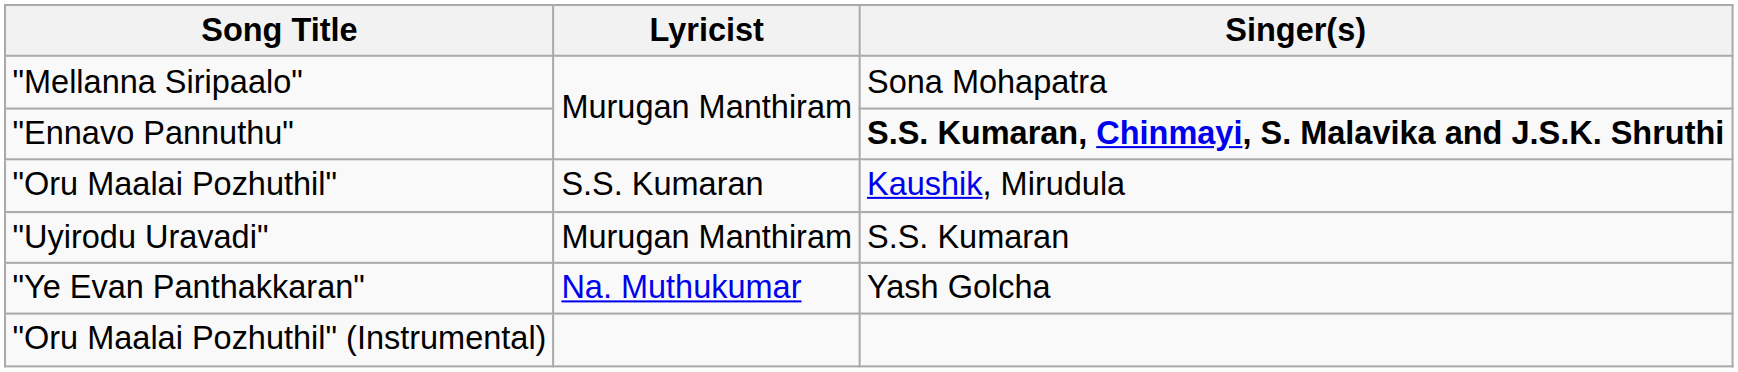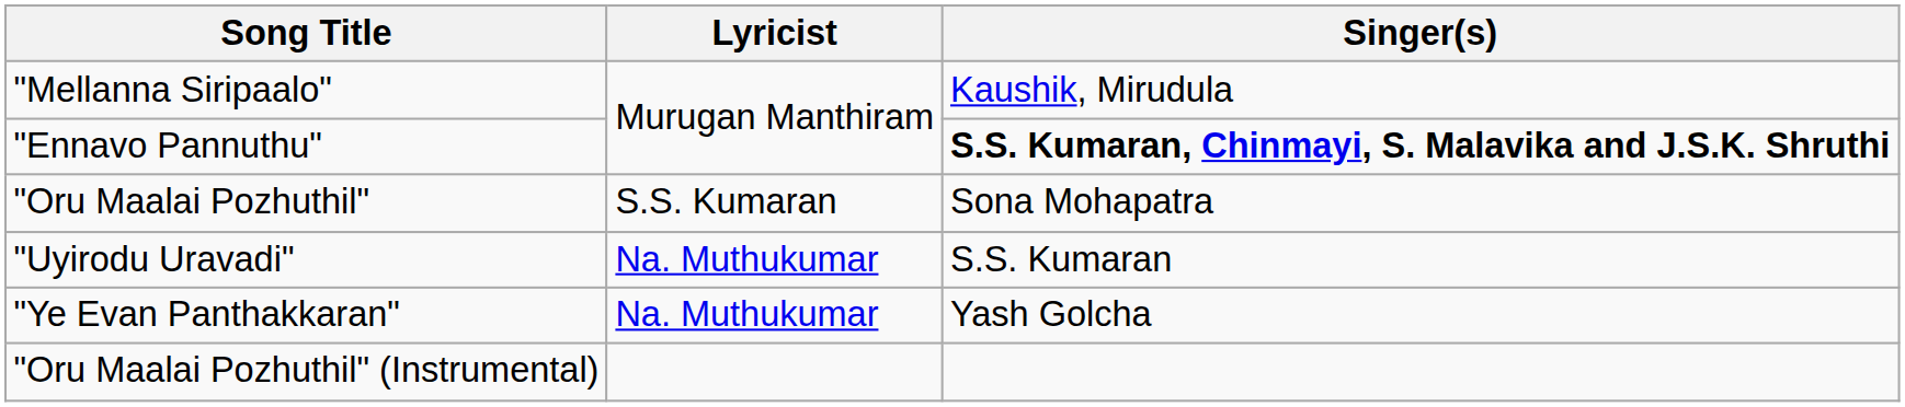"Mellanna Siripaalo" | Singer(s): Sona Mohapatra -> Kaushik, Mirudula
"Oru Maalai Pozhuthil" | Singer(s): Kaushik, Mirudula -> Sona Mohapatra
"Uyirodu Uravadi" | Lyricist: Murugan Manthiram -> Na. Muthukumar
